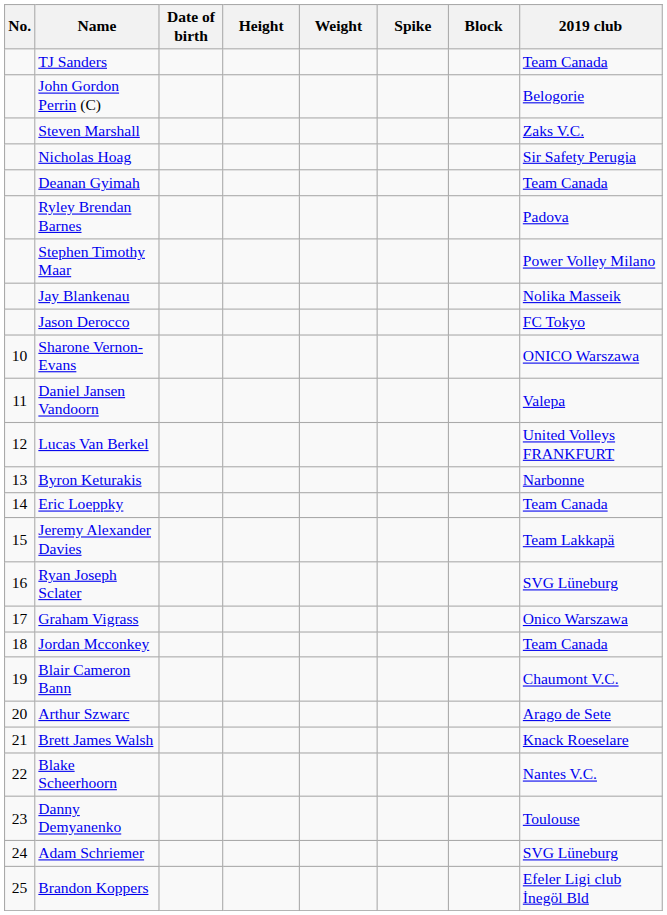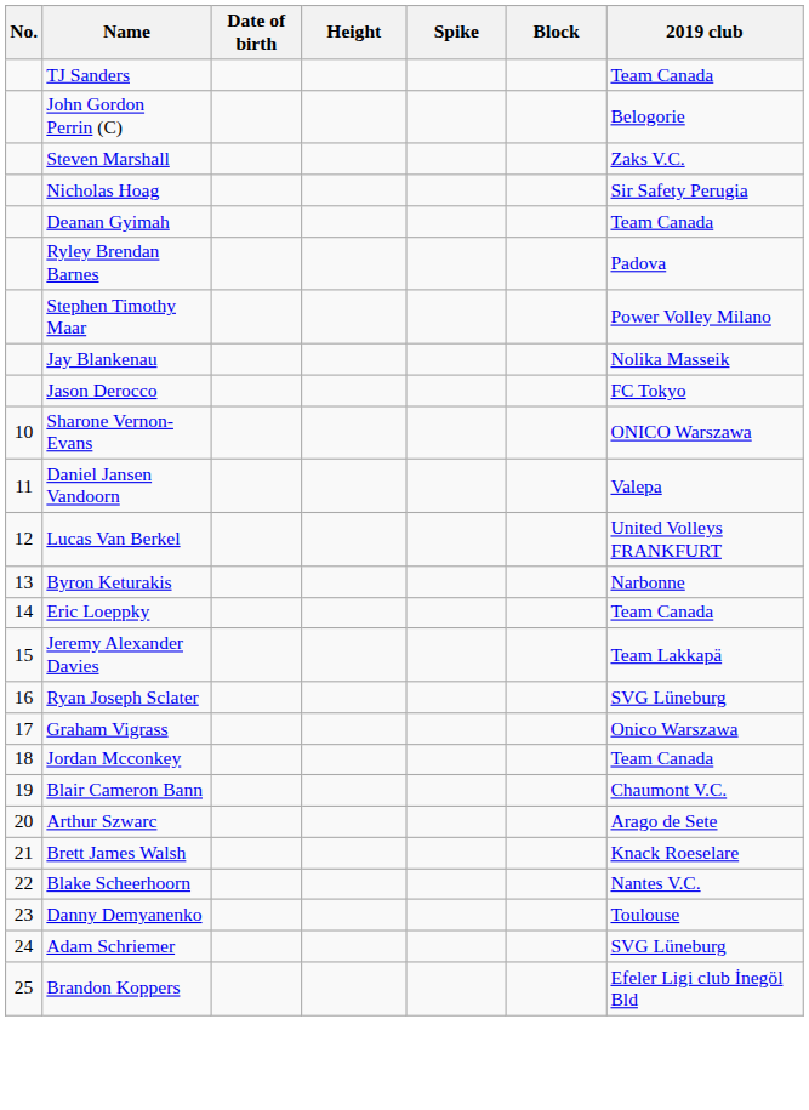- column: Weight
